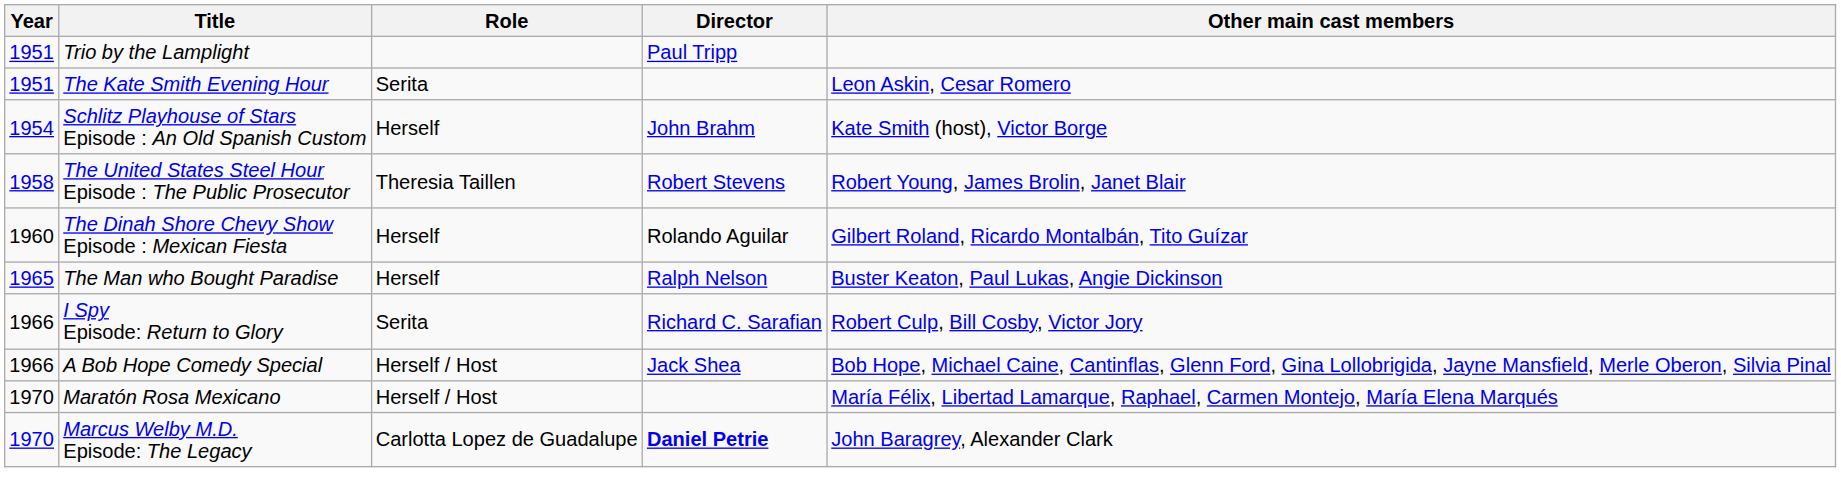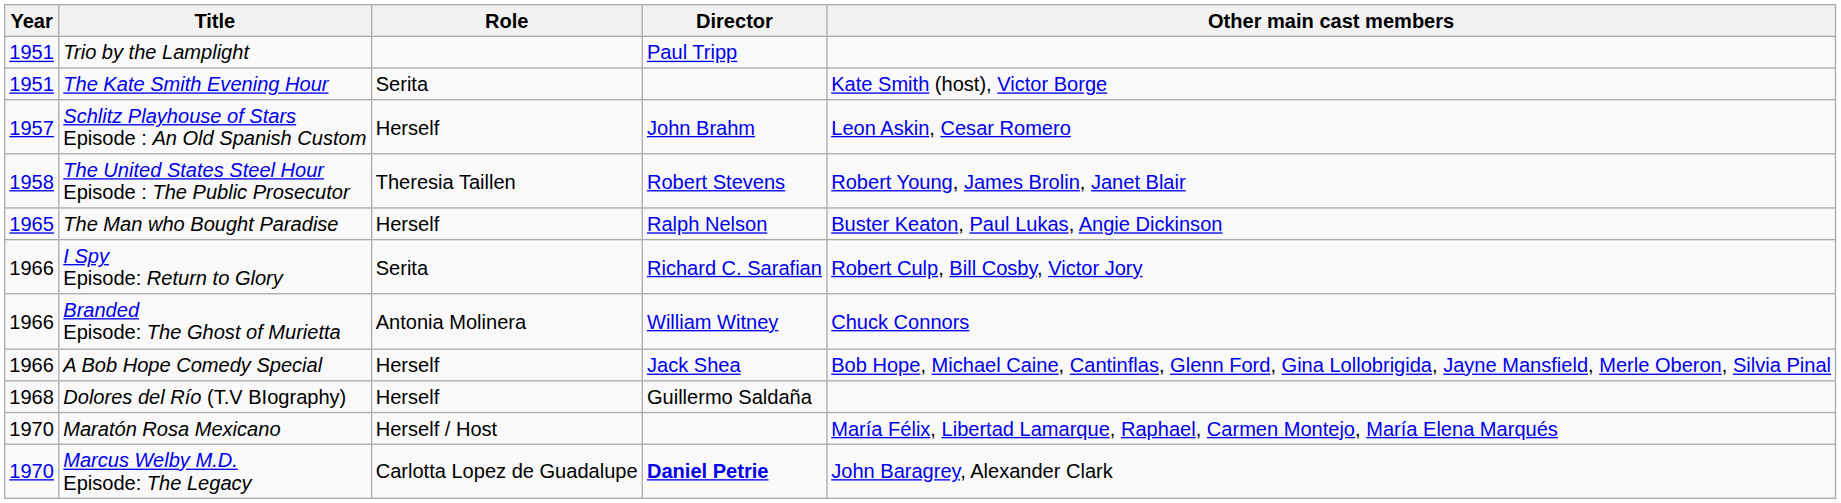The Kate Smith Evening Hour | Other main cast members: Leon Askin, Cesar Romero -> Kate Smith (host), Victor Borge
Schlitz Playhouse of Stars Episode : An Old Spanish Custom | Year: 1954 -> 1957
Schlitz Playhouse of Stars Episode : An Old Spanish Custom | Other main cast members: Kate Smith (host), Victor Borge -> Leon Askin, Cesar Romero
- row: 1960 | The Dinah Shore Chevy Show Episode : Mexican Fiesta | Herself | Rolando Aguilar | Gilbert Roland, Ricardo Montalbán, Tito Guízar
+ row: 1966 | Branded Episode: The Ghost of Murietta | Antonia Molinera | William Witney | Chuck Connors
A Bob Hope Comedy Special | Role: Herself / Host -> Herself
+ row: 1968 | Dolores del Río (T.V BIography) | Herself | Guillermo Saldaña
